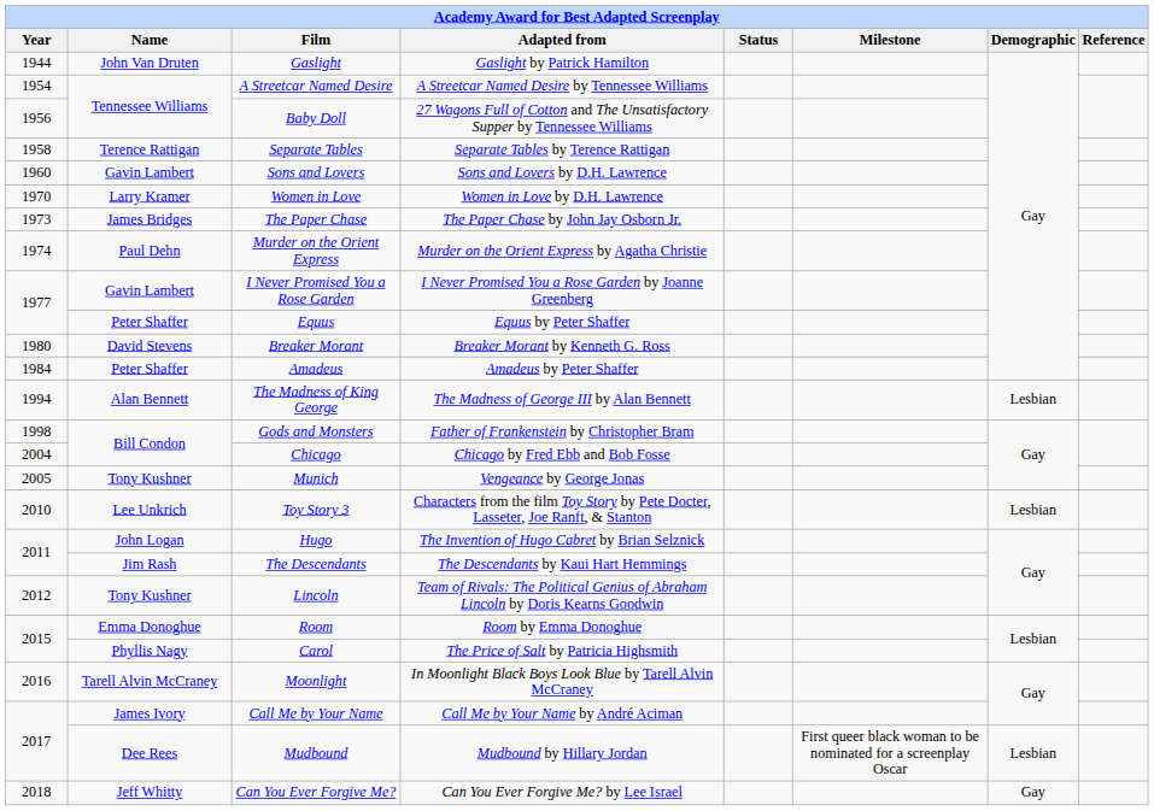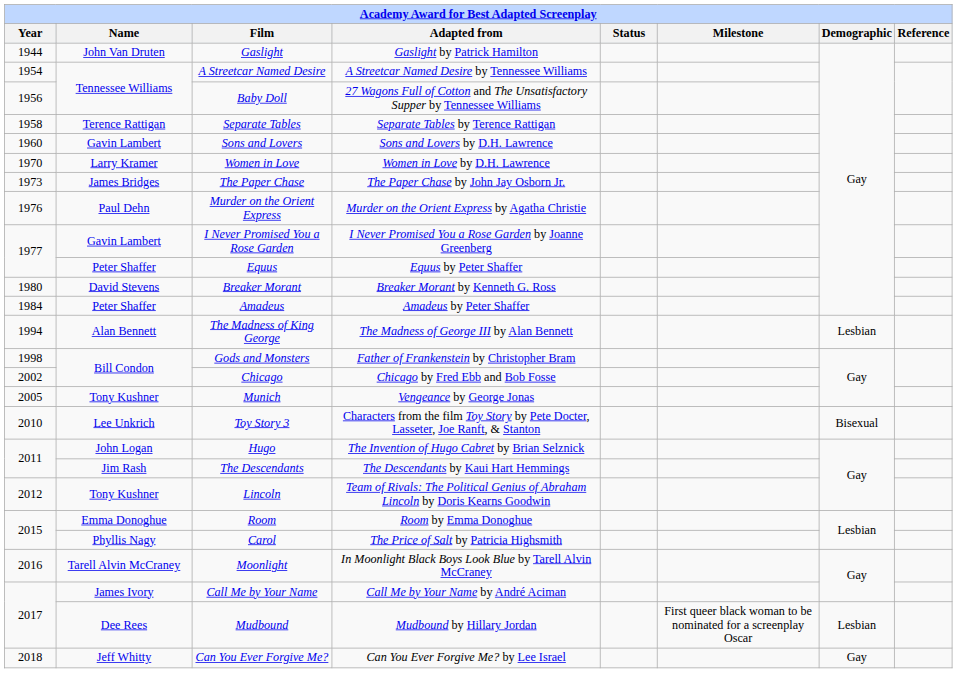Murder on the Orient Express | Year: 1974 -> 1976
Chicago | Year: 2004 -> 2002
Toy Story 3 | Demographic: Lesbian -> Bisexual
